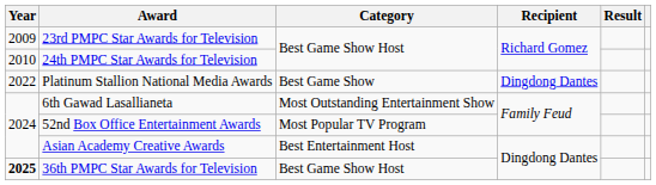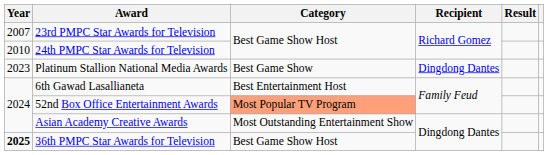23rd PMPC Star Awards for Television | Year: 2009 -> 2007
Platinum Stallion National Media Awards | Year: 2022 -> 2023
6th Gawad Lasallianeta | Category: Most Outstanding Entertainment Show -> Best Entertainment Host
52nd Box Office Entertainment Awards | Category: no background -> lightsalmon background
Asian Academy Creative Awards | Category: Best Entertainment Host -> Most Outstanding Entertainment Show
